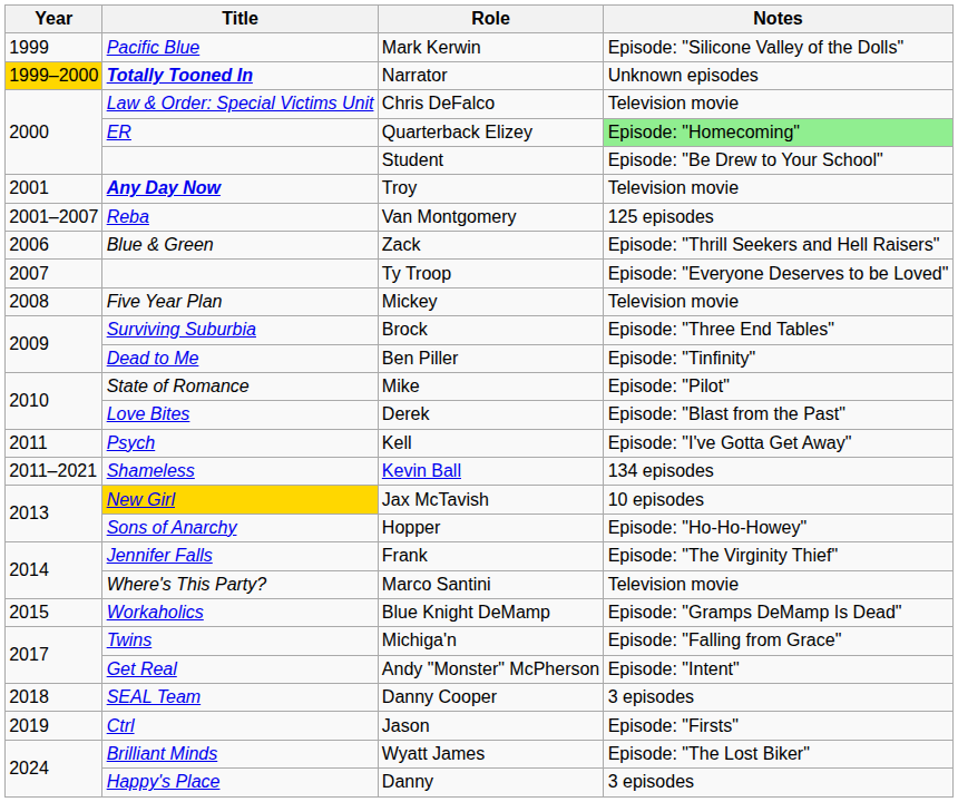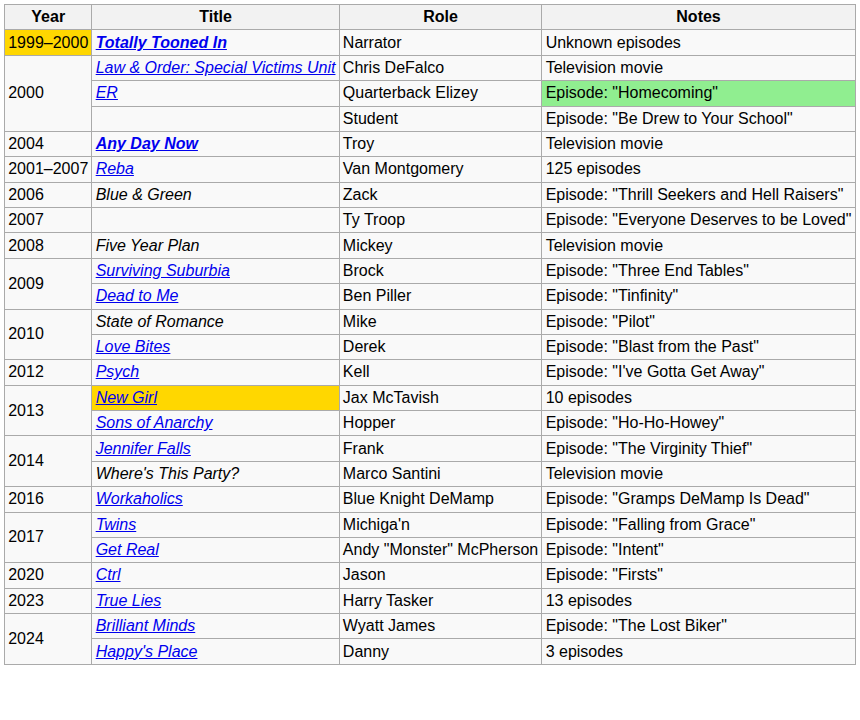- row: 1999 | Pacific Blue | Mark Kerwin | Episode: "Silicone Valley of the Dolls"
Troy | Year: 2001 -> 2004
Kell | Year: 2011 -> 2012
- row: 2011–2021 | Shameless | Kevin Ball | 134 episodes
Blue Knight DeMamp | Year: 2015 -> 2016
- row: 2018 | SEAL Team | Danny Cooper | 3 episodes
Jason | Year: 2019 -> 2020
+ row: 2023 | True Lies | Harry Tasker | 13 episodes
